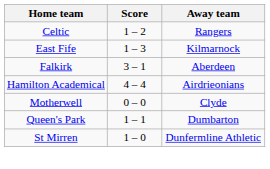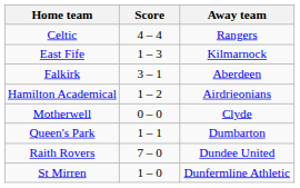Celtic | Score: 1 – 2 -> 4 – 4
Hamilton Academical | Score: 4 – 4 -> 1 – 2
+ row: Raith Rovers | 7 – 0 | Dundee United
